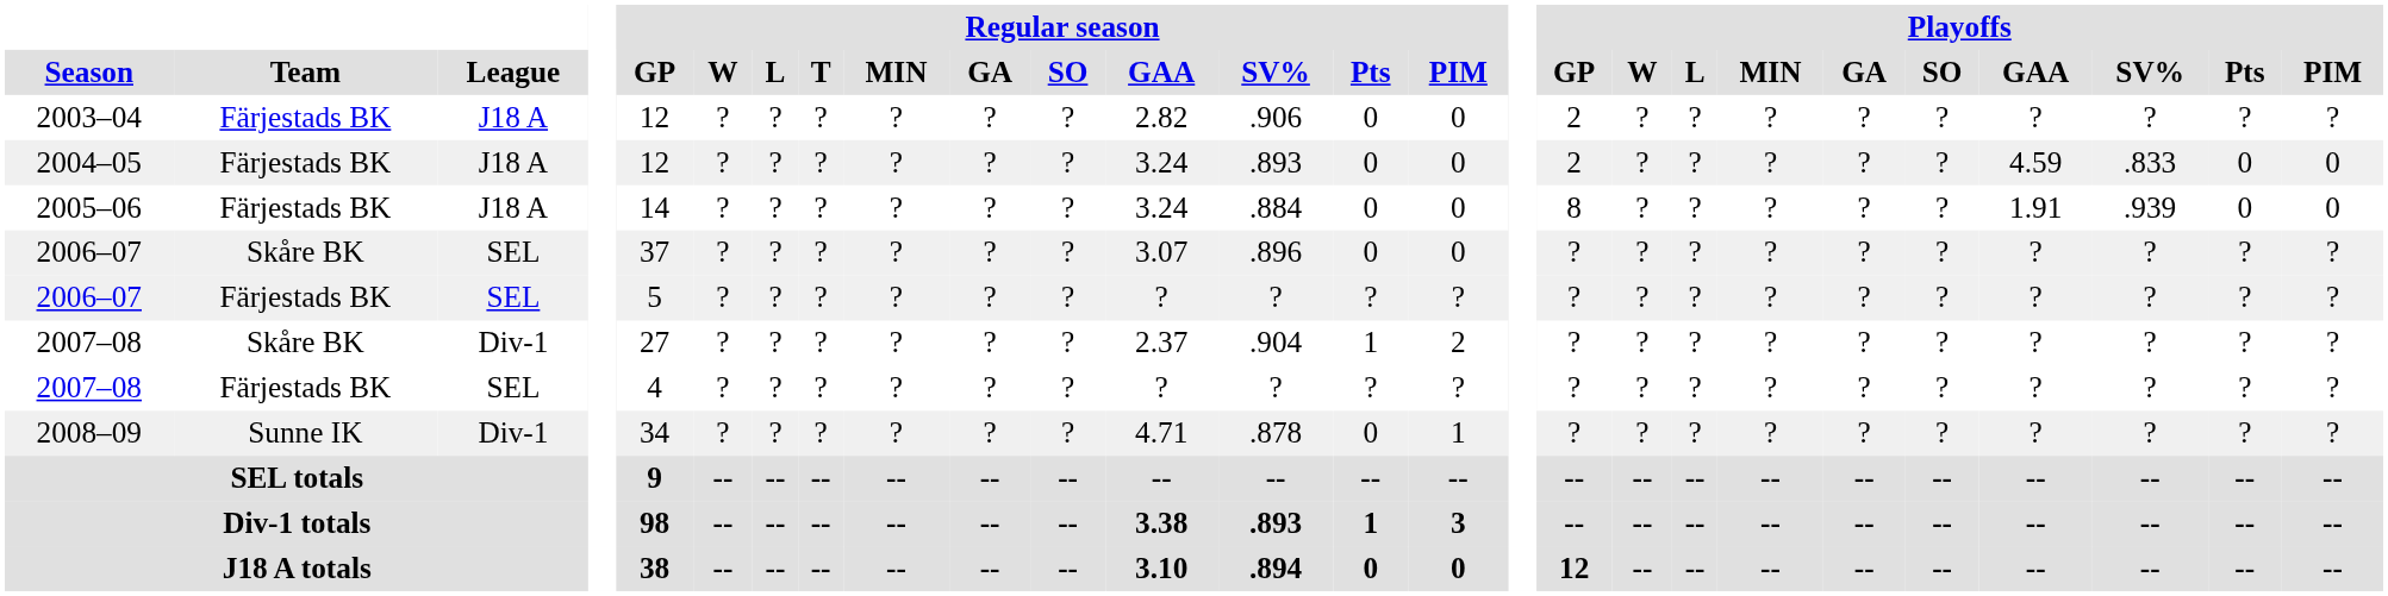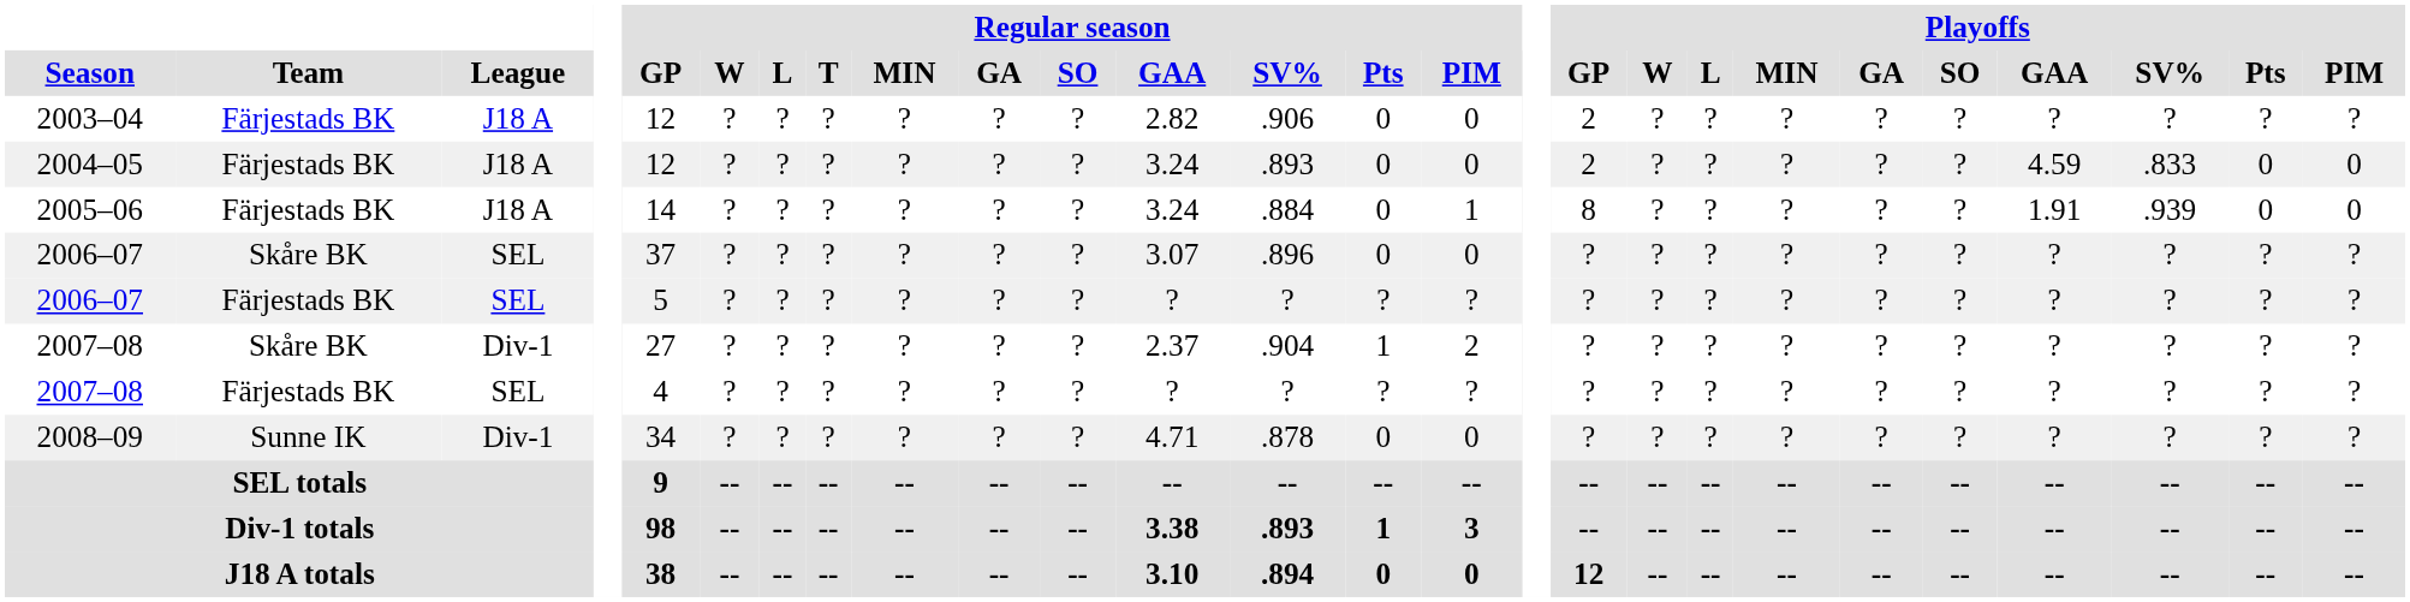2005–06 | Regular season / PIM: 0 -> 1
2008–09 | Regular season / PIM: 1 -> 0
